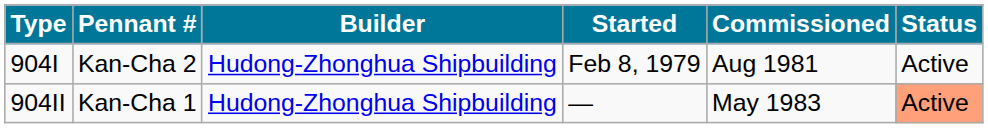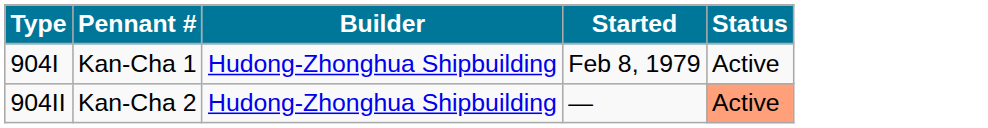- column: Commissioned | Aug 1981 | May 1983
904I | Pennant #: Kan-Cha 2 -> Kan-Cha 1
904II | Pennant #: Kan-Cha 1 -> Kan-Cha 2
